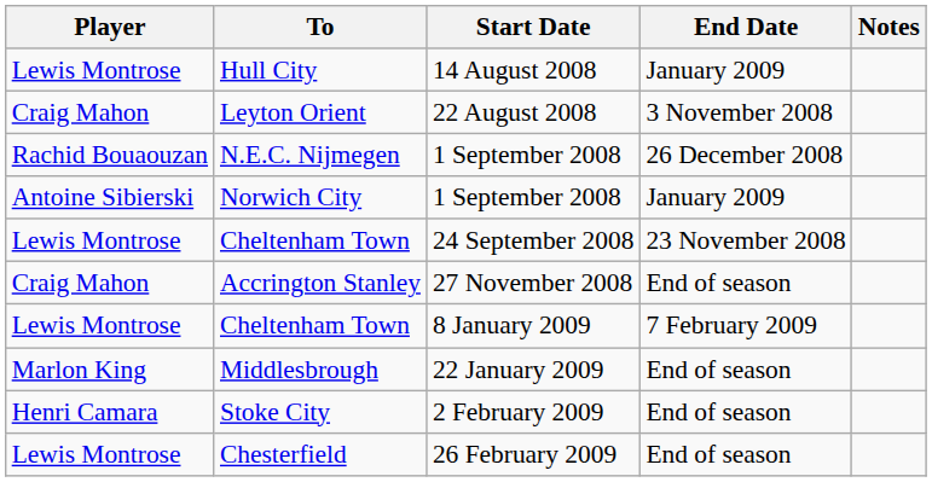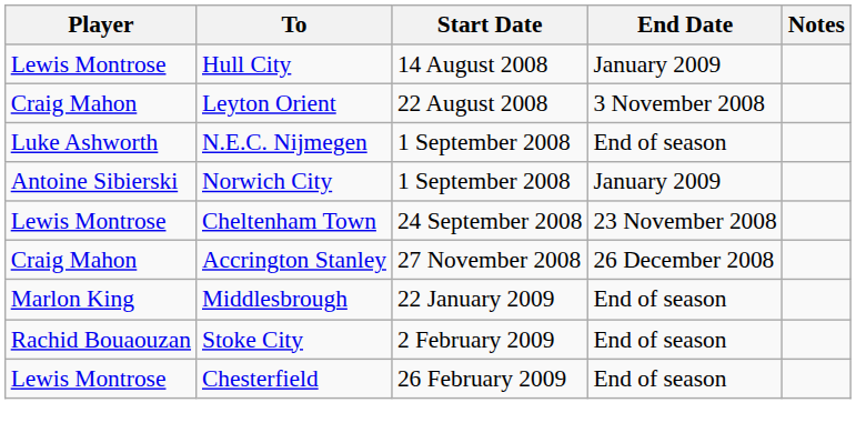N.E.C. Nijmegen | Player: Rachid Bouaouzan -> Luke Ashworth
N.E.C. Nijmegen | End Date: 26 December 2008 -> End of season
Accrington Stanley | End Date: End of season -> 26 December 2008
- row: Lewis Montrose | Cheltenham Town | 8 January 2009 | 7 February 2009
Stoke City | Player: Henri Camara -> Rachid Bouaouzan
